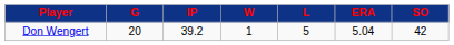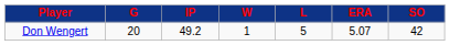Don Wengert | IP: 39.2 -> 49.2
Don Wengert | ERA: 5.04 -> 5.07
